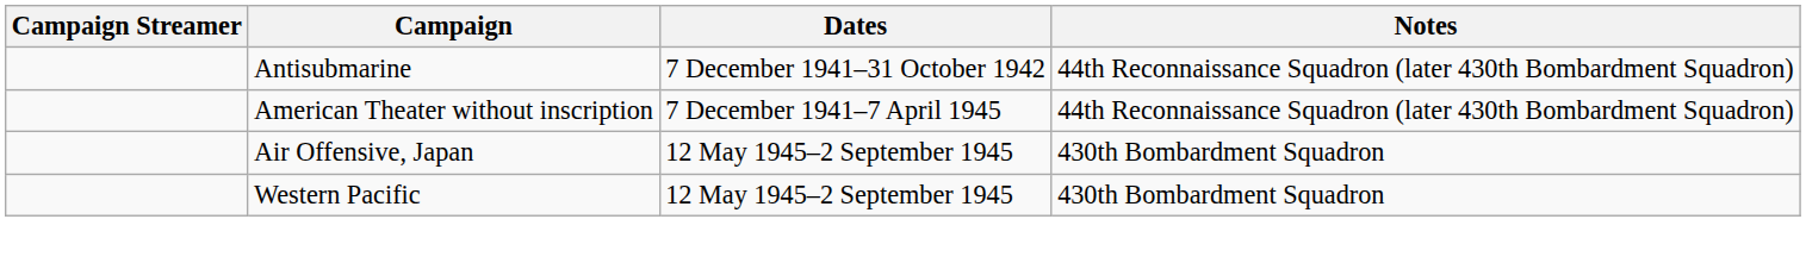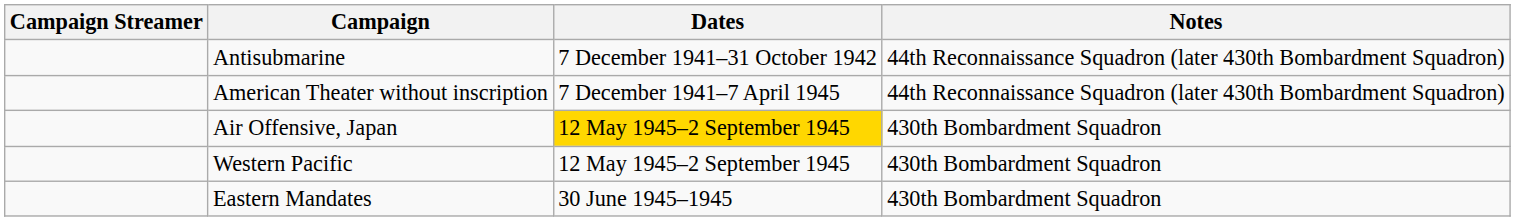Air Offensive, Japan | Dates: no background -> gold background
+ row: Eastern Mandates | 30 June 1945–1945 | 430th Bombardment Squadron
